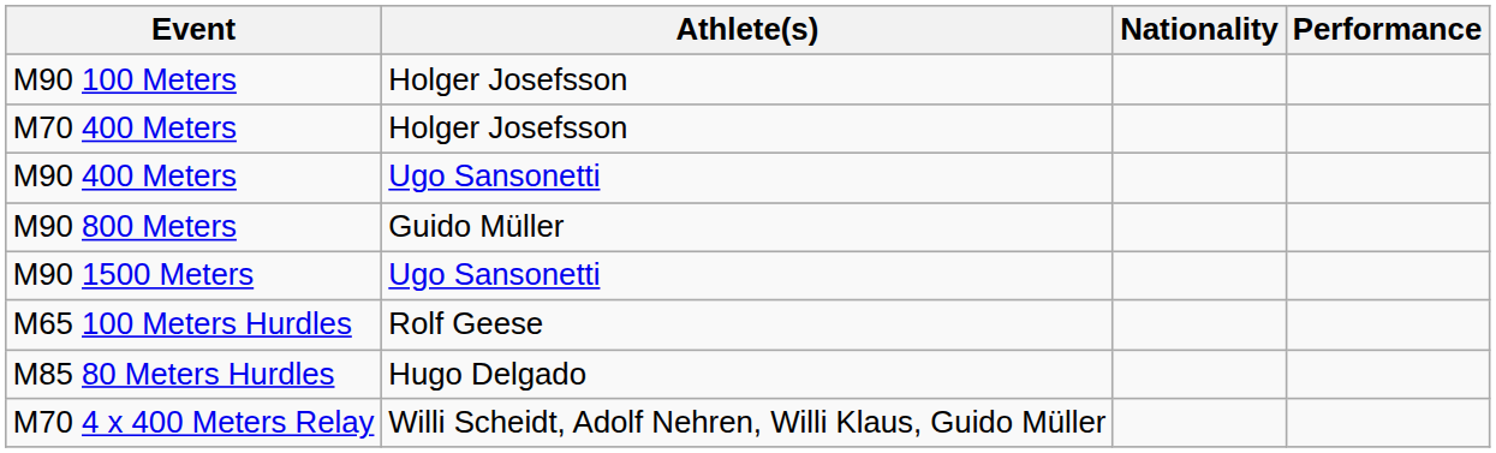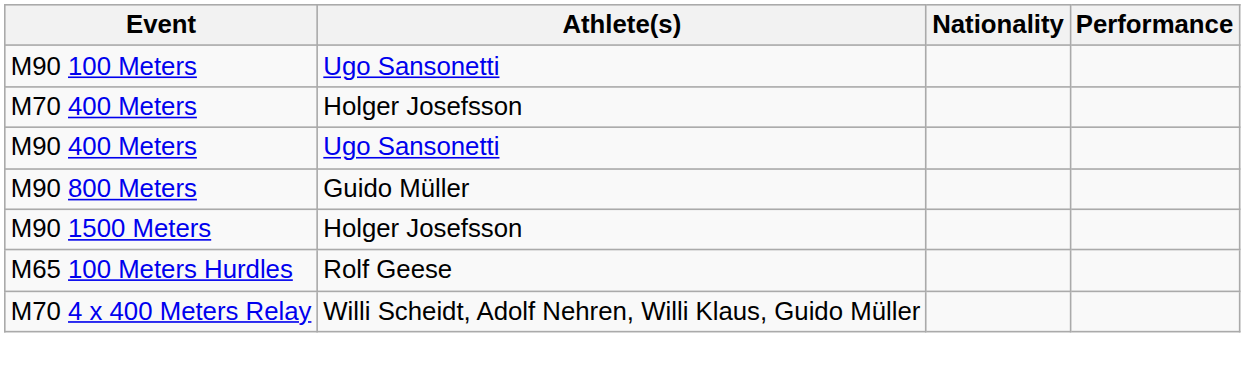M90 100 Meters | Athlete(s): Holger Josefsson -> Ugo Sansonetti
M90 1500 Meters | Athlete(s): Ugo Sansonetti -> Holger Josefsson
- row: M85 80 Meters Hurdles | Hugo Delgado
